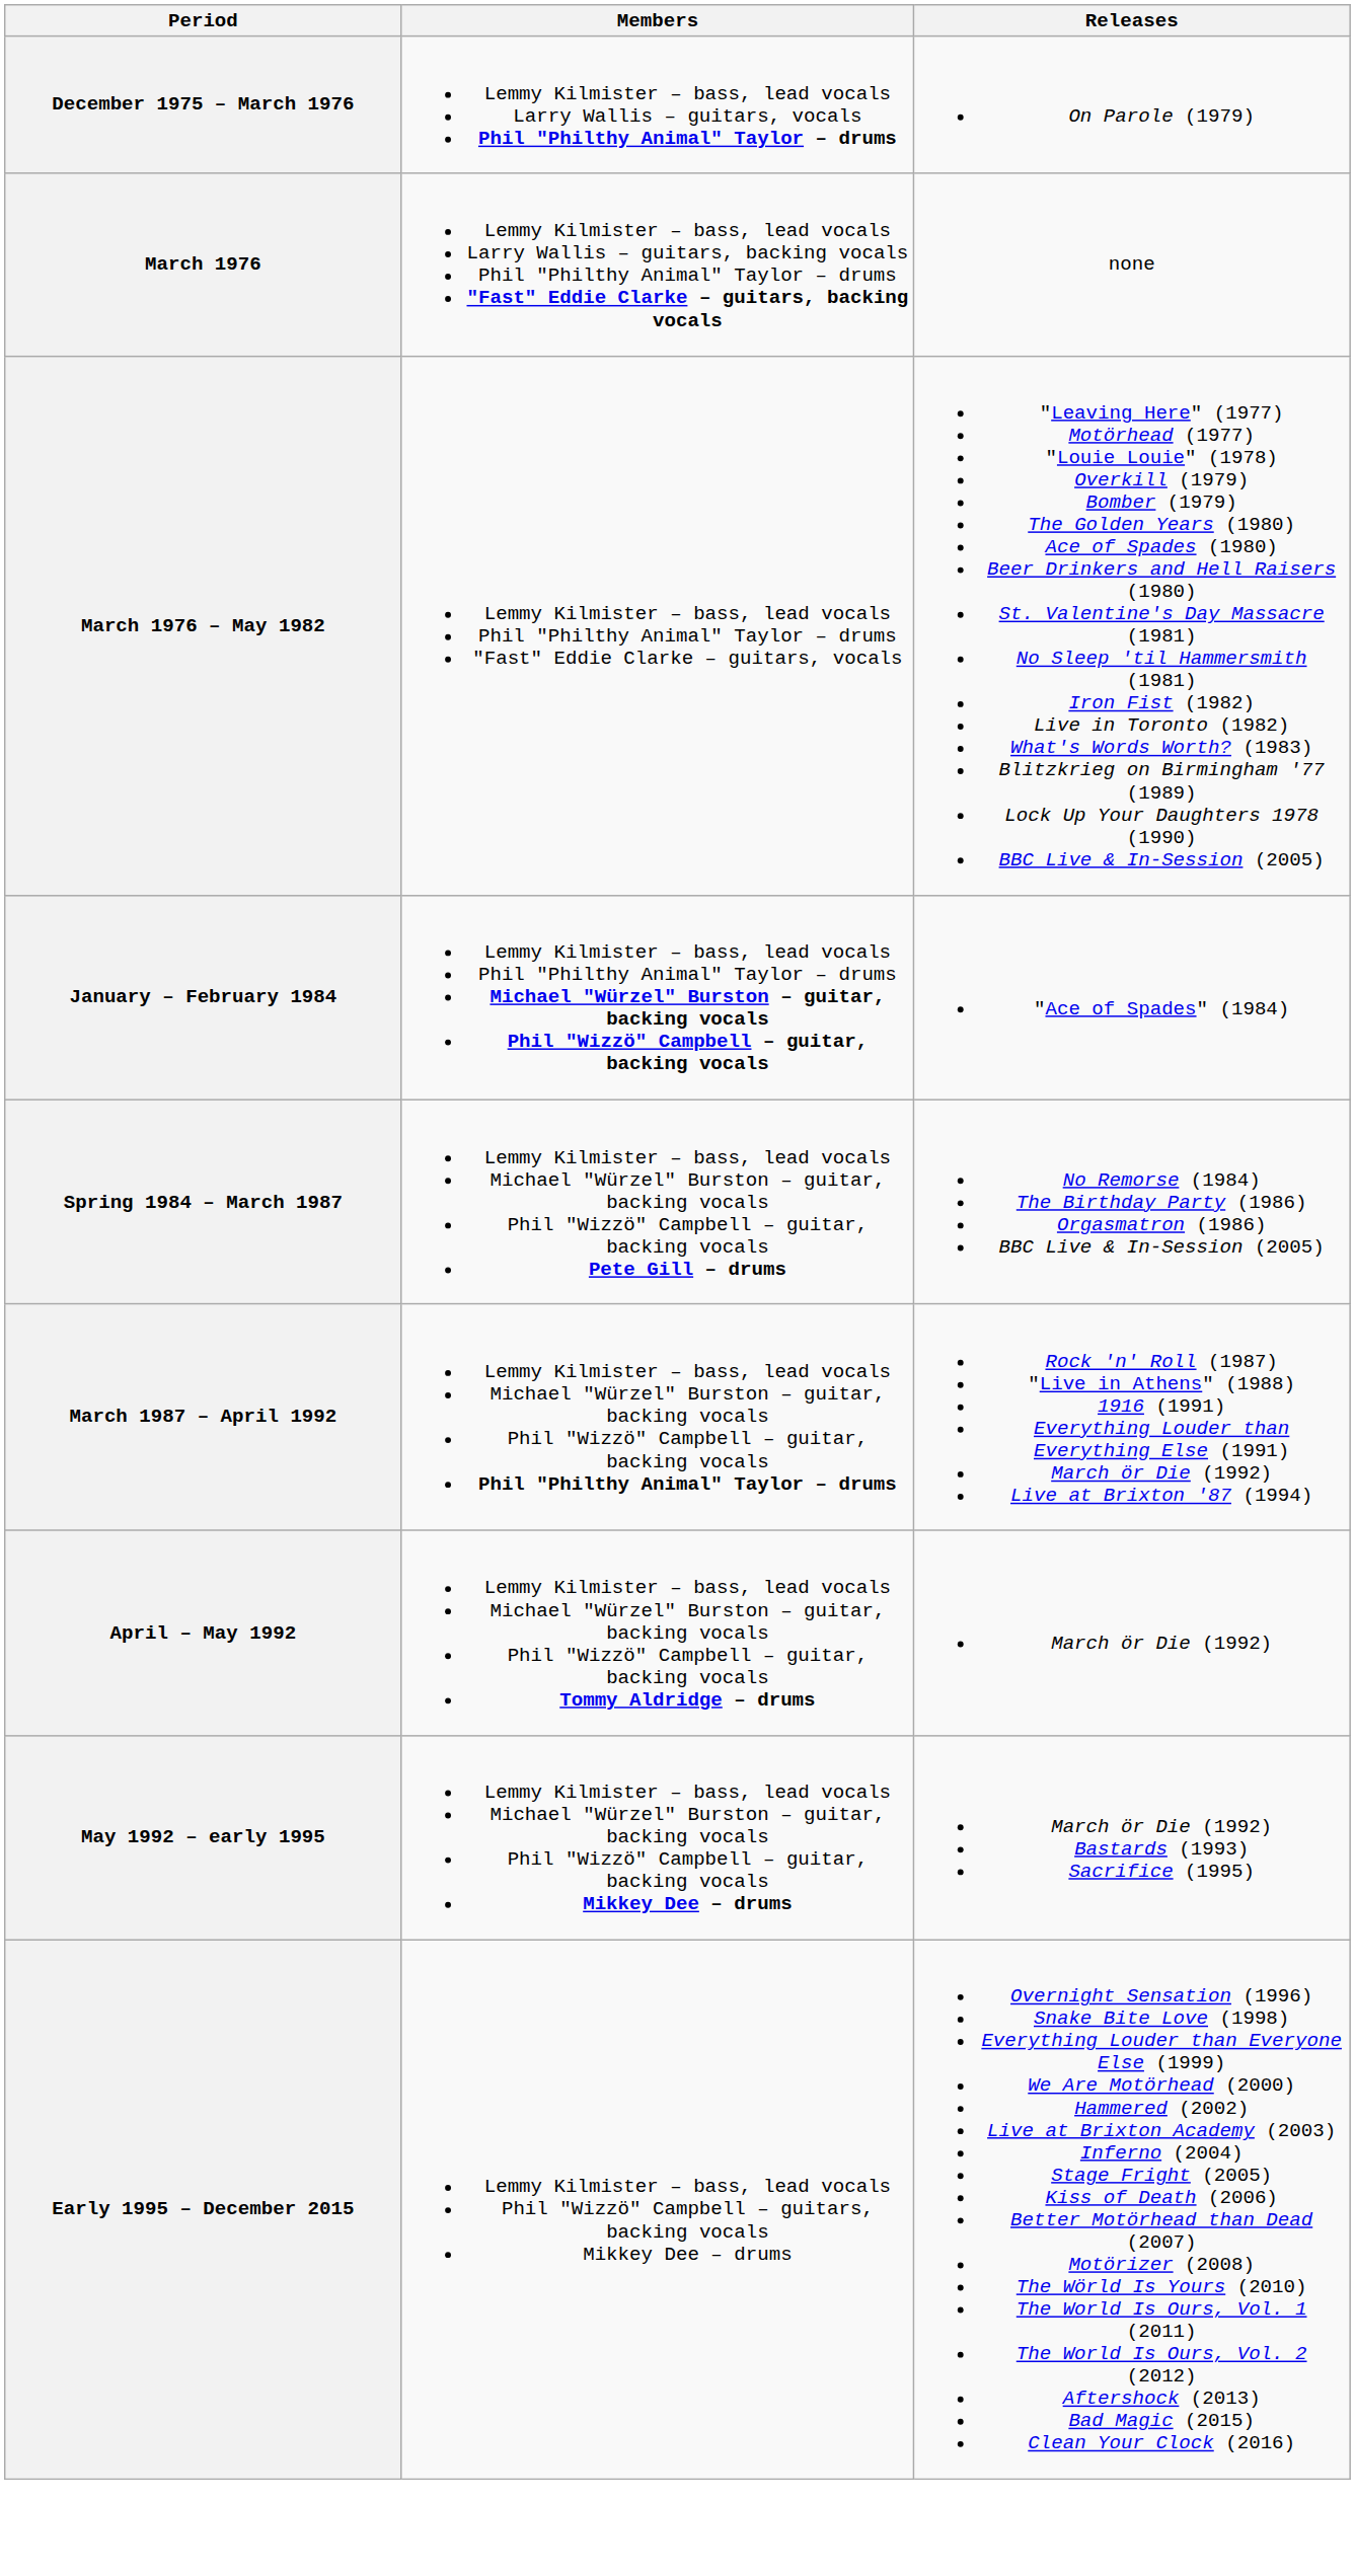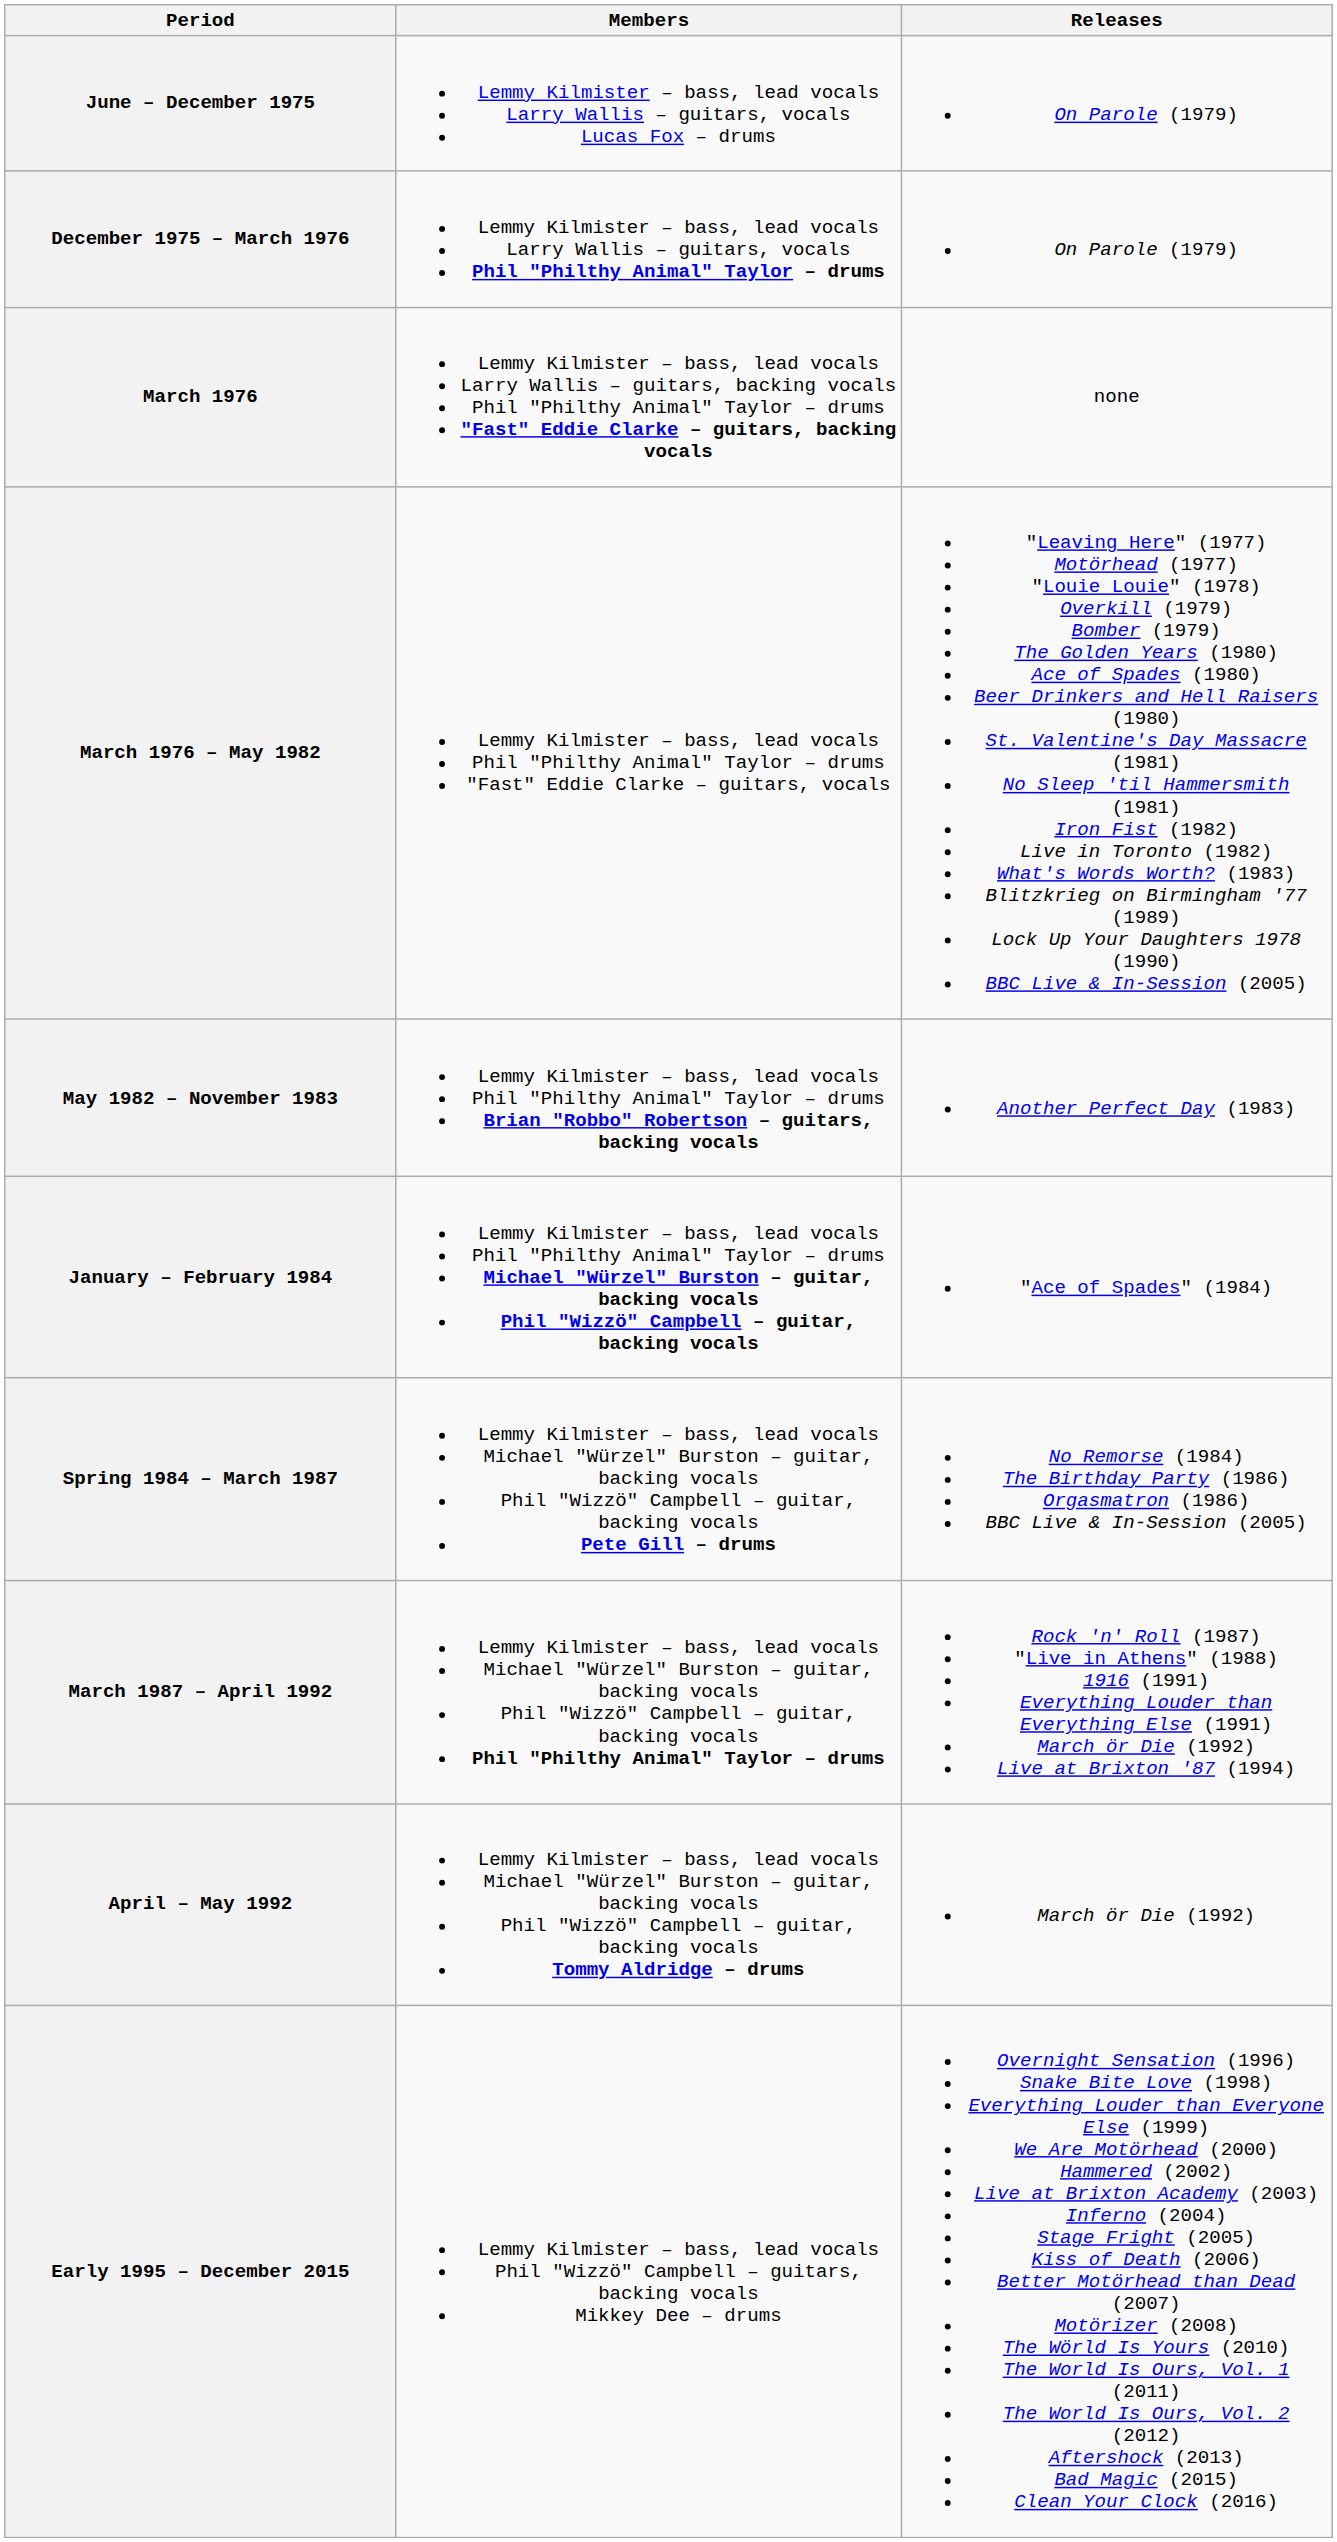+ row: June – December 1975 | Lemmy Kilmister – bass, lead vocals Larry Wallis – guitars, vocals Lucas Fox – drums | On Parole (1979)
+ row: May 1982 – November 1983 | Lemmy Kilmister – bass, lead vocals Phil "Philthy Animal" Taylor – drums Brian "Robbo" Robertson – guitars, backing vocals | Another Perfect Day (1983)
- row: May 1992 – early 1995 | Lemmy Kilmister – bass, lead vocals Michael "Würzel" Burston – guitar, backing vocals Phil "Wizzö" Campbell – guitar, backing vocals Mikkey Dee – drums | March ör Die (1992) Bastards (1993) Sacrifice (1995)
